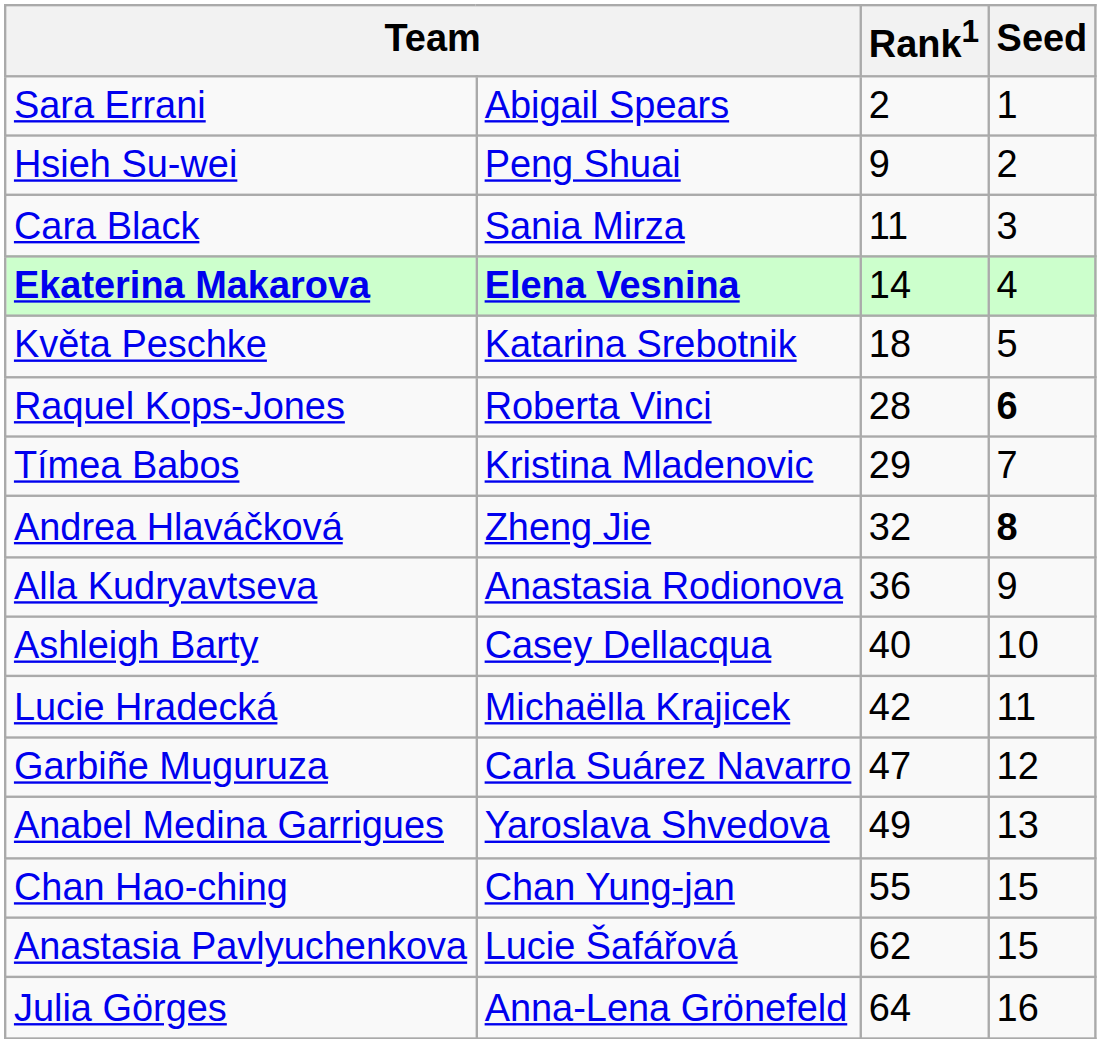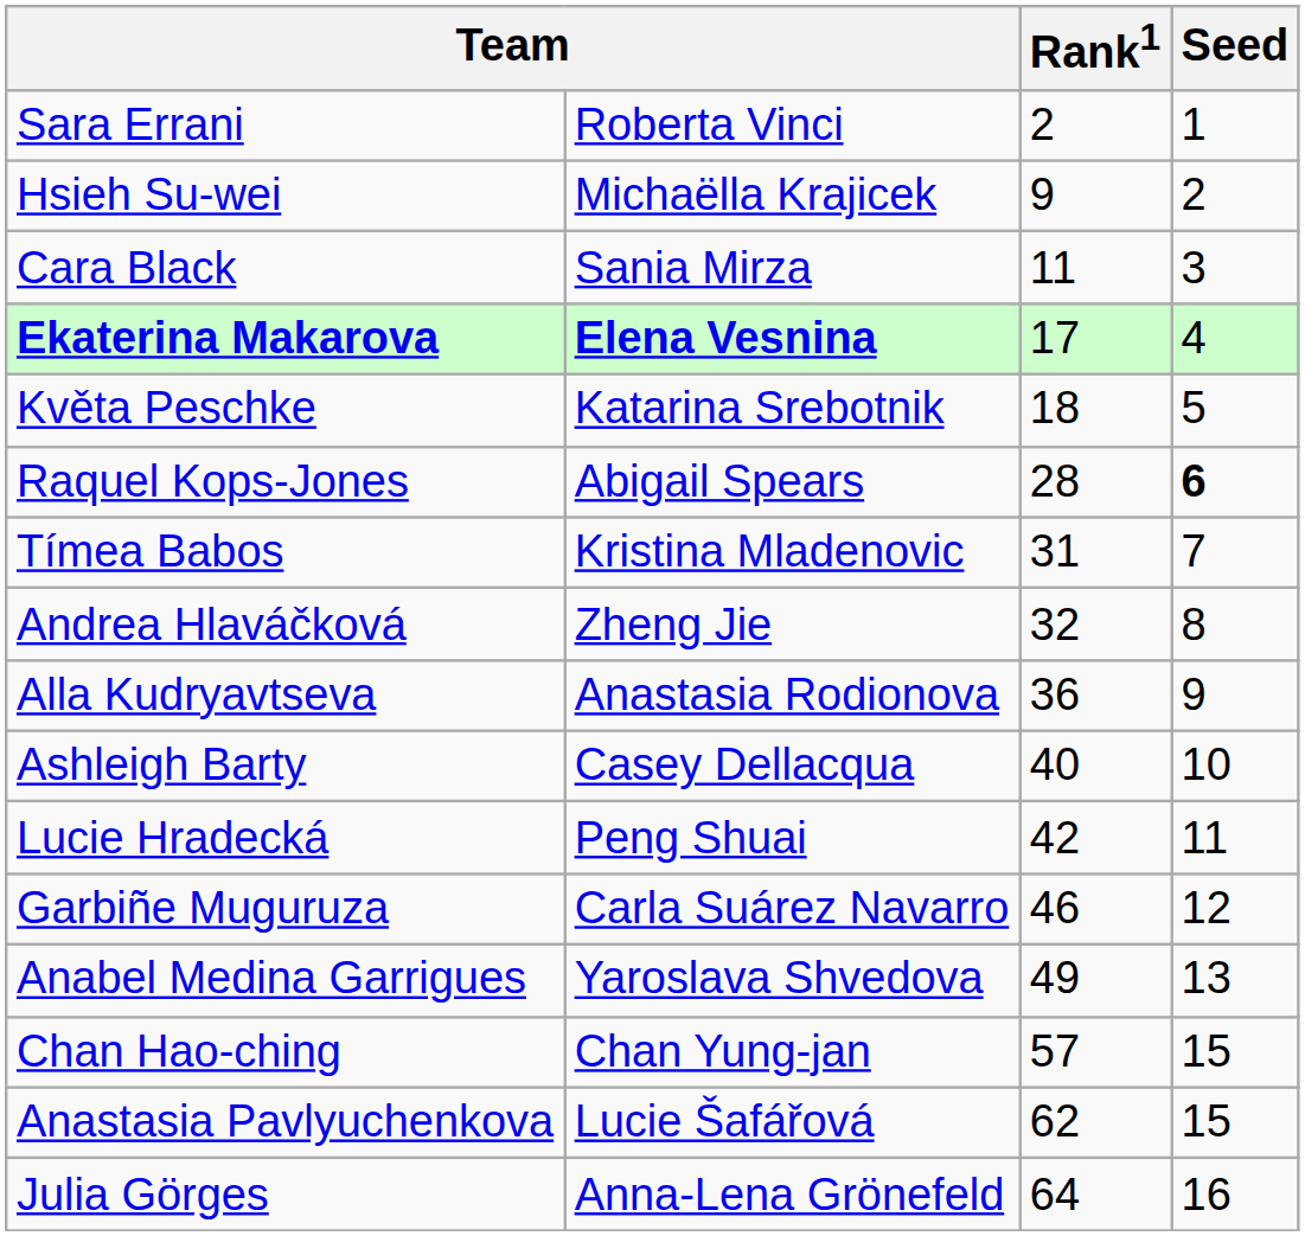Sara Errani | column 2: Abigail Spears -> Roberta Vinci
Hsieh Su-wei | column 2: Peng Shuai -> Michaëlla Krajicek
Ekaterina Makarova | Rank1: 14 -> 17
Raquel Kops-Jones | column 2: Roberta Vinci -> Abigail Spears
Tímea Babos | Rank1: 29 -> 31
Andrea Hlaváčková | Seed: bold -> normal
Lucie Hradecká | column 2: Michaëlla Krajicek -> Peng Shuai
Garbiñe Muguruza | Rank1: 47 -> 46
Chan Hao-ching | Rank1: 55 -> 57
